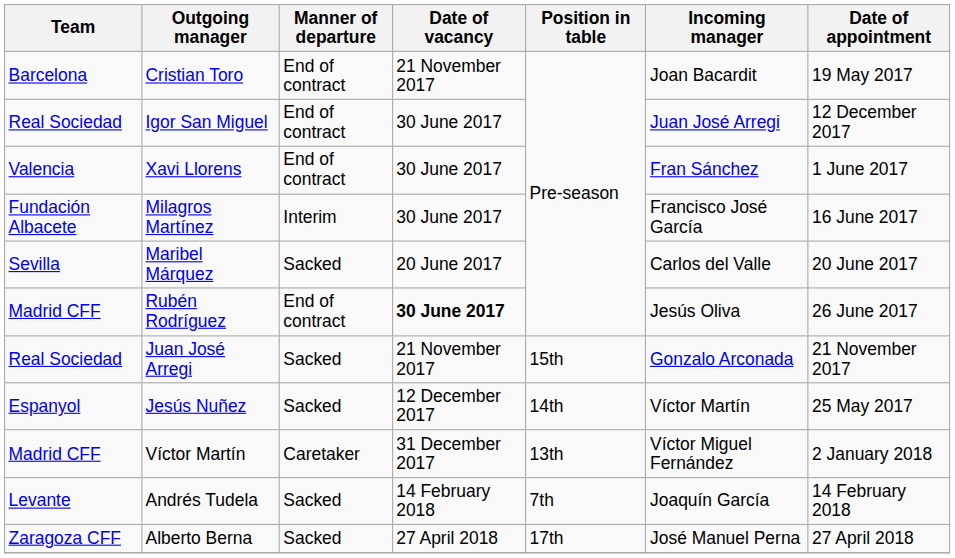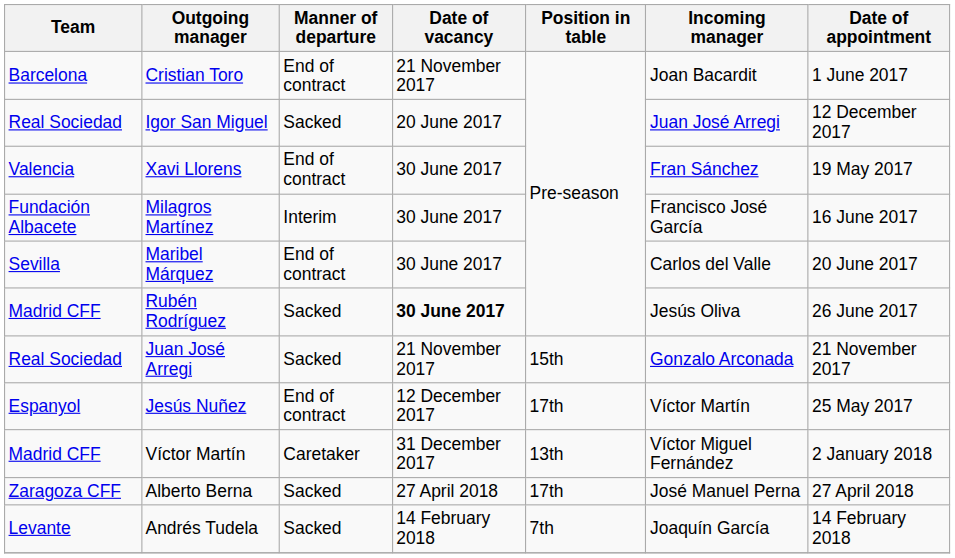Cristian Toro | Date of appointment: 19 May 2017 -> 1 June 2017
Igor San Miguel | Manner of departure: End of contract -> Sacked
Igor San Miguel | Date of vacancy: 30 June 2017 -> 20 June 2017
Xavi Llorens | Date of appointment: 1 June 2017 -> 19 May 2017
Maribel Márquez | Manner of departure: Sacked -> End of contract
Maribel Márquez | Date of vacancy: 20 June 2017 -> 30 June 2017
Rubén Rodríguez | Manner of departure: End of contract -> Sacked
Jesús Nuñez | Manner of departure: Sacked -> End of contract
Jesús Nuñez | Position in table: 14th -> 17th
rows swapped: Andrés Tudela <-> Alberto Berna
